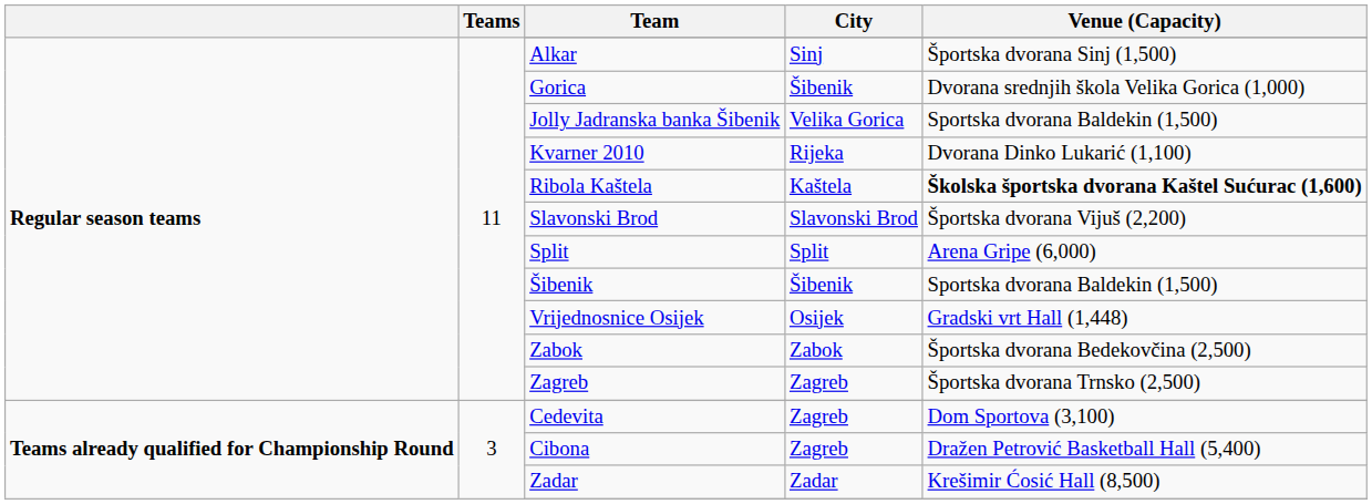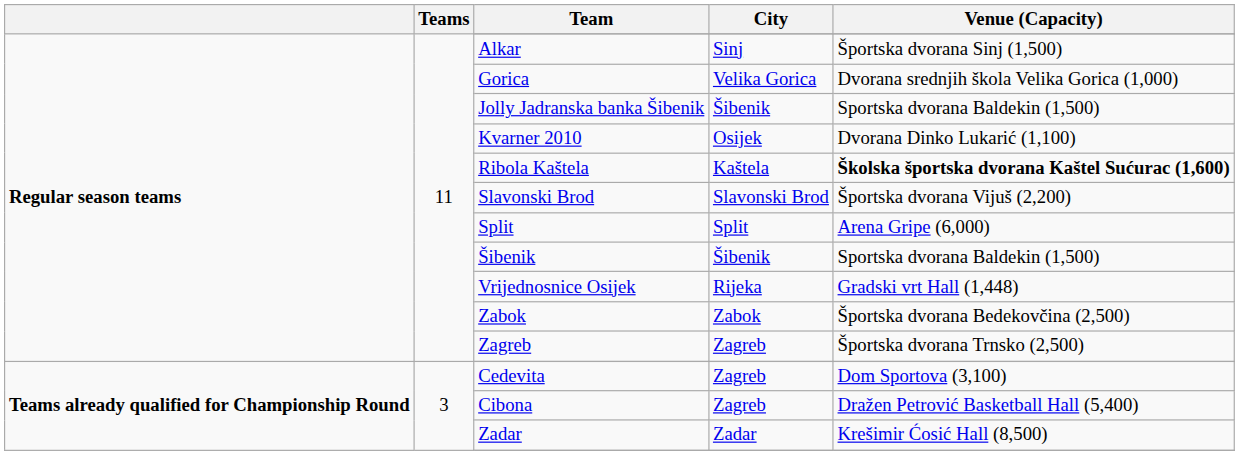Gorica | City: Šibenik -> Velika Gorica
Jolly Jadranska banka Šibenik | City: Velika Gorica -> Šibenik
Kvarner 2010 | City: Rijeka -> Osijek
Vrijednosnice Osijek | City: Osijek -> Rijeka
